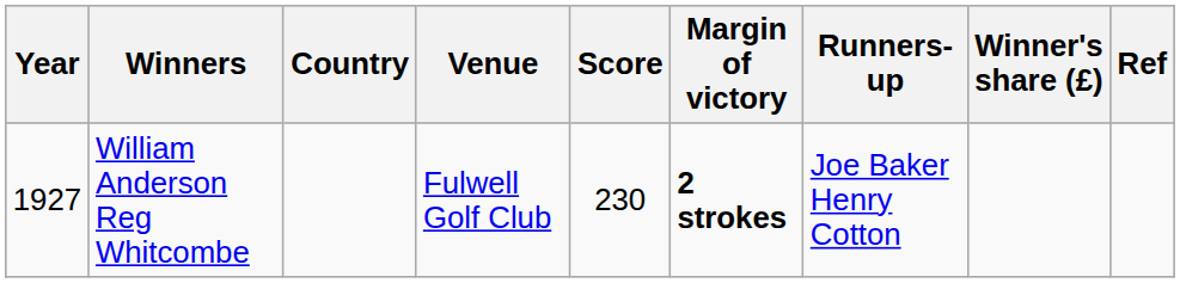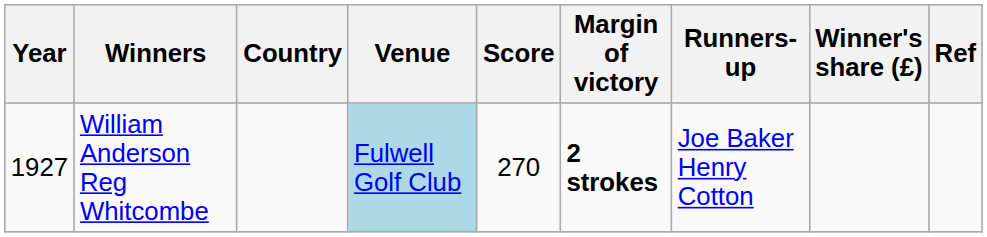William Anderson Reg Whitcombe | Venue: no background -> lightblue background
William Anderson Reg Whitcombe | Score: 230 -> 270
